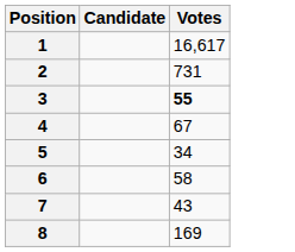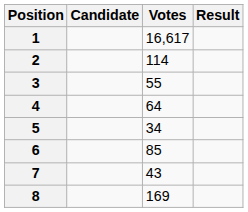+ column: Result
2 | Votes: 731 -> 114
3 | Votes: bold -> normal
4 | Votes: 67 -> 64
6 | Votes: 58 -> 85
